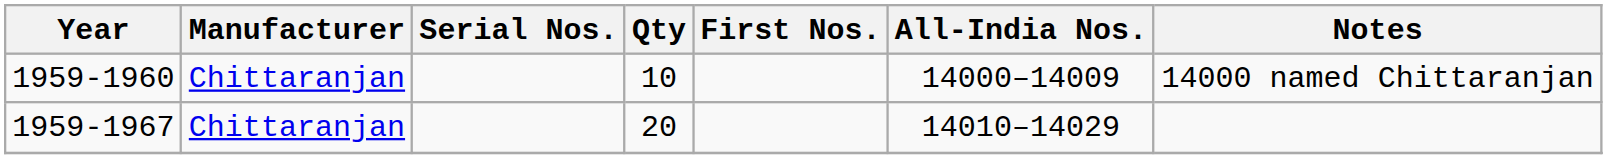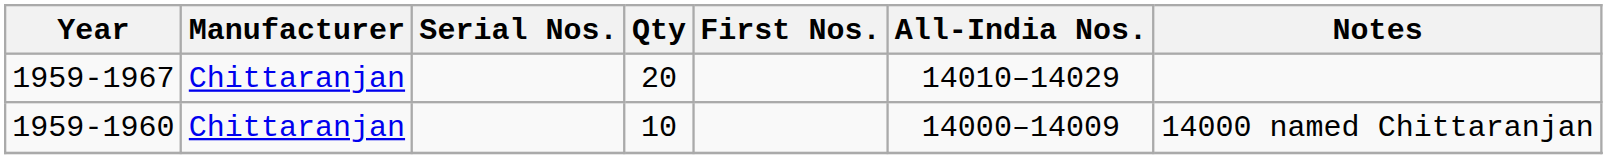rows swapped: 1959-1960 <-> 1959-1967
